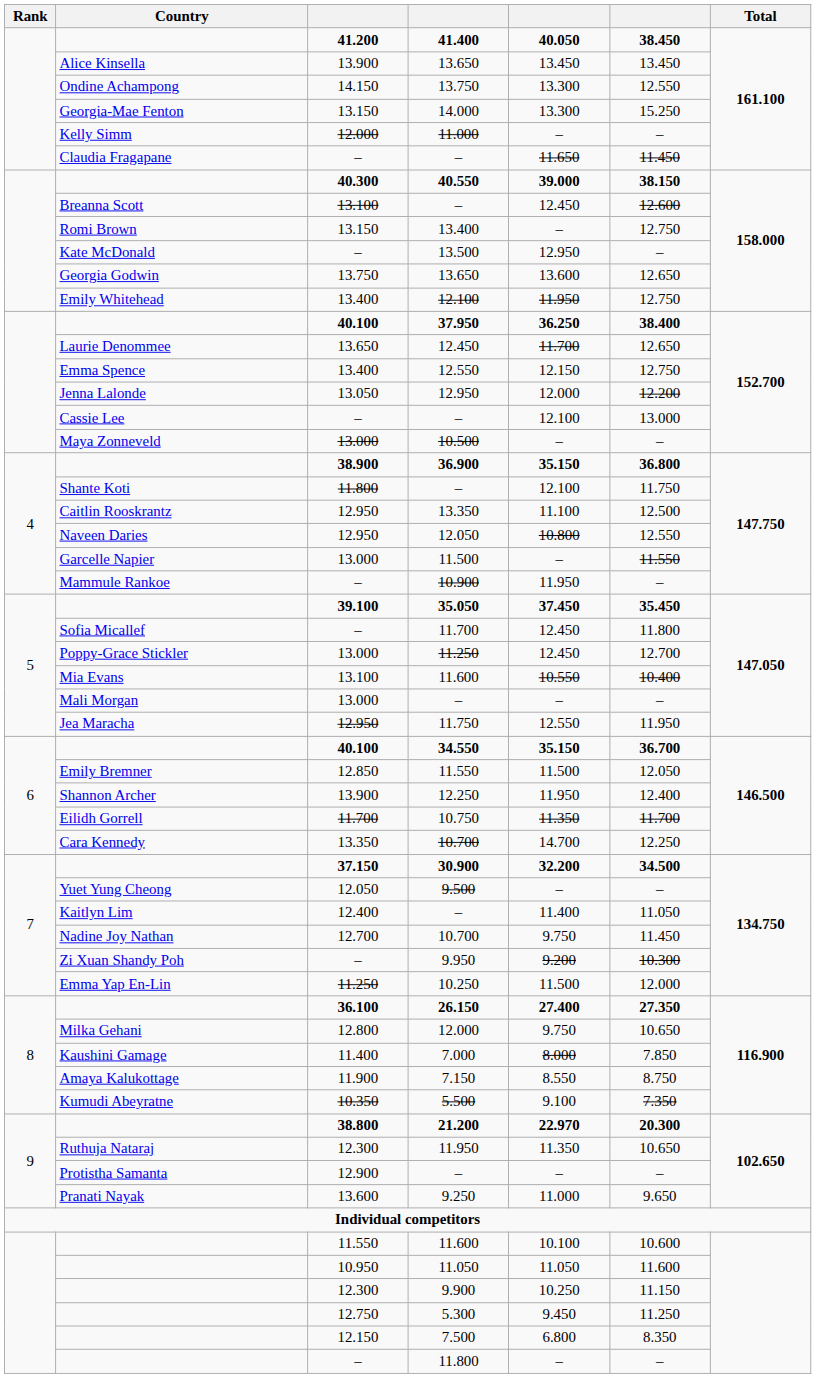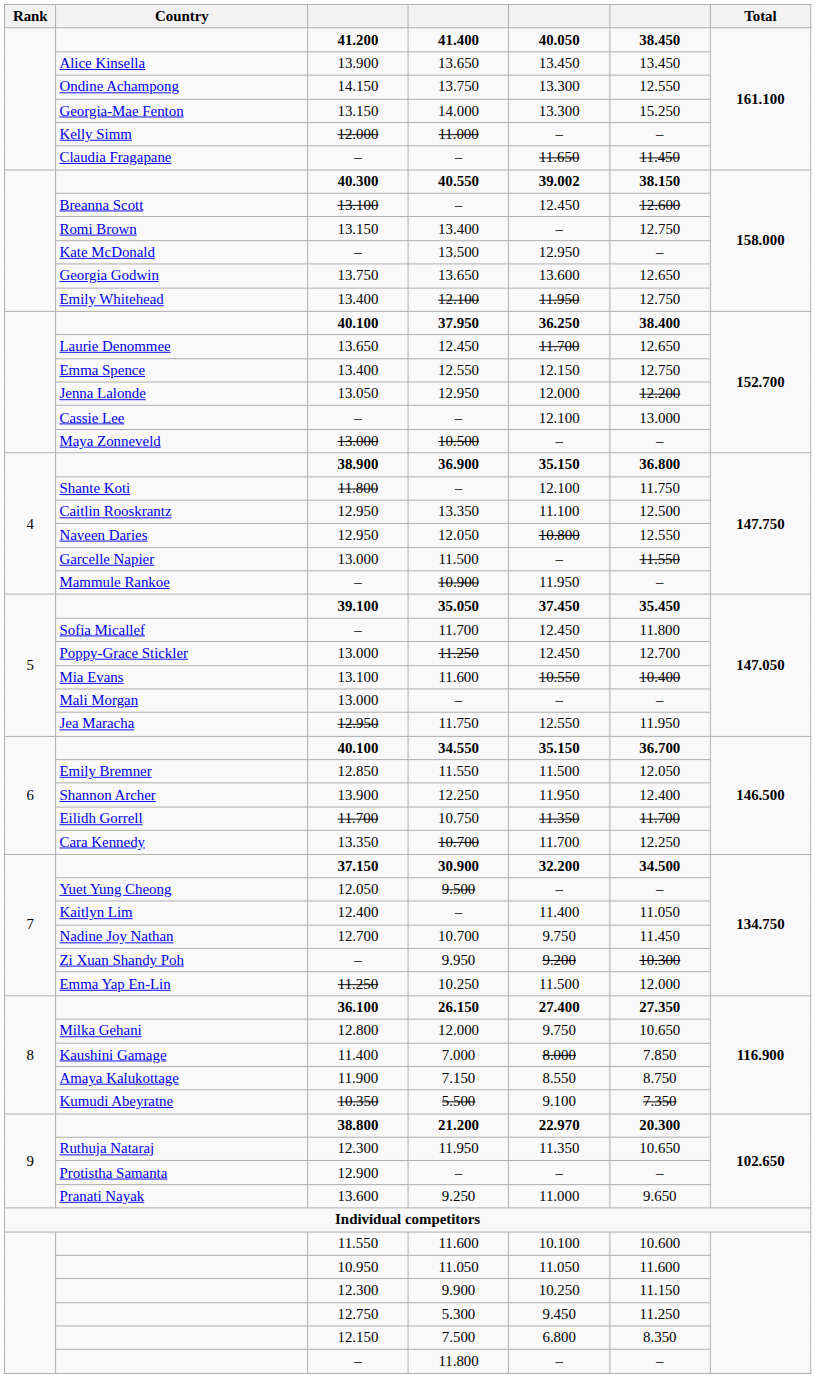40.550 | column 5: 39.000 -> 39.002
Cara Kennedy / 10.700 | column 5: 14.700 -> 11.700
